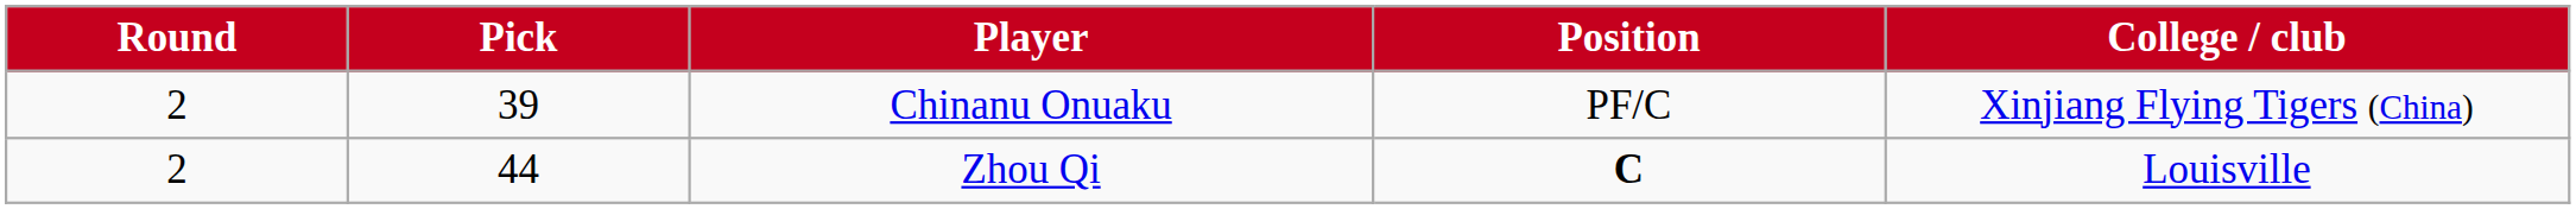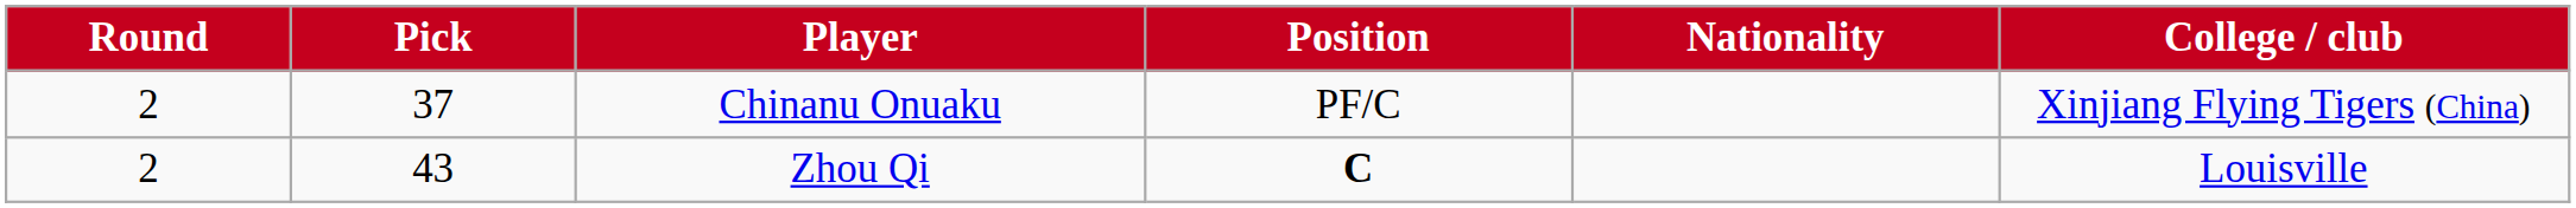+ column: Nationality
Chinanu Onuaku | Pick: 39 -> 37
Zhou Qi | Pick: 44 -> 43
